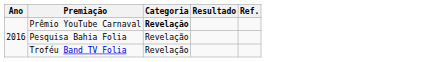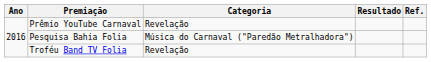Prêmio YouTube Carnaval | Categoria: bold -> normal
Pesquisa Bahia Folia | Categoria: Revelação -> Música do Carnaval ("Paredão Metralhadora")
